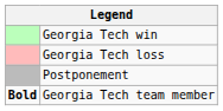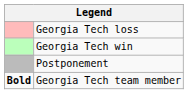rows swapped: Georgia Tech win <-> Georgia Tech loss
